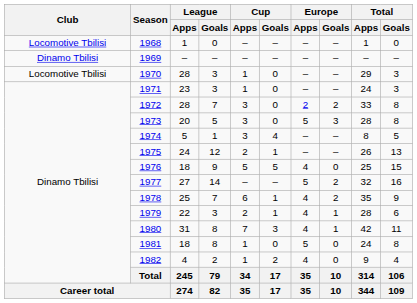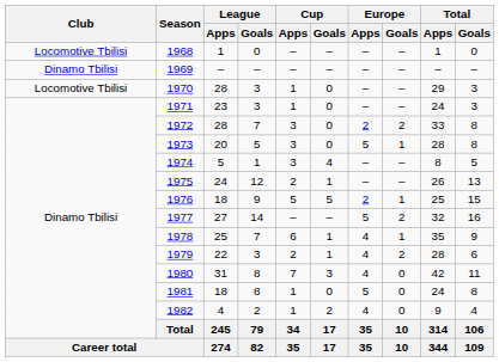1973 | Europe / Goals: 3 -> 1
1976 | Europe / Apps: 4 -> 2
1976 | Europe / Goals: 0 -> 1
1978 | Europe / Goals: 2 -> 1
1979 | Europe / Goals: 1 -> 2
1980 | Europe / Goals: 1 -> 0
